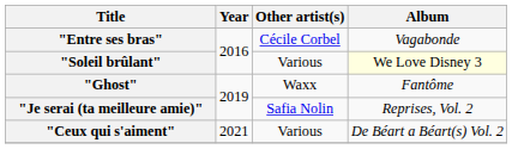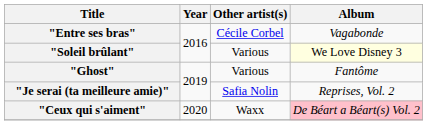"Ghost" | Other artist(s): Waxx -> Various
"Ceux qui s'aiment" | Year: 2021 -> 2020
"Ceux qui s'aiment" | Other artist(s): Various -> Waxx
"Ceux qui s'aiment" | Album: no background -> pink background
